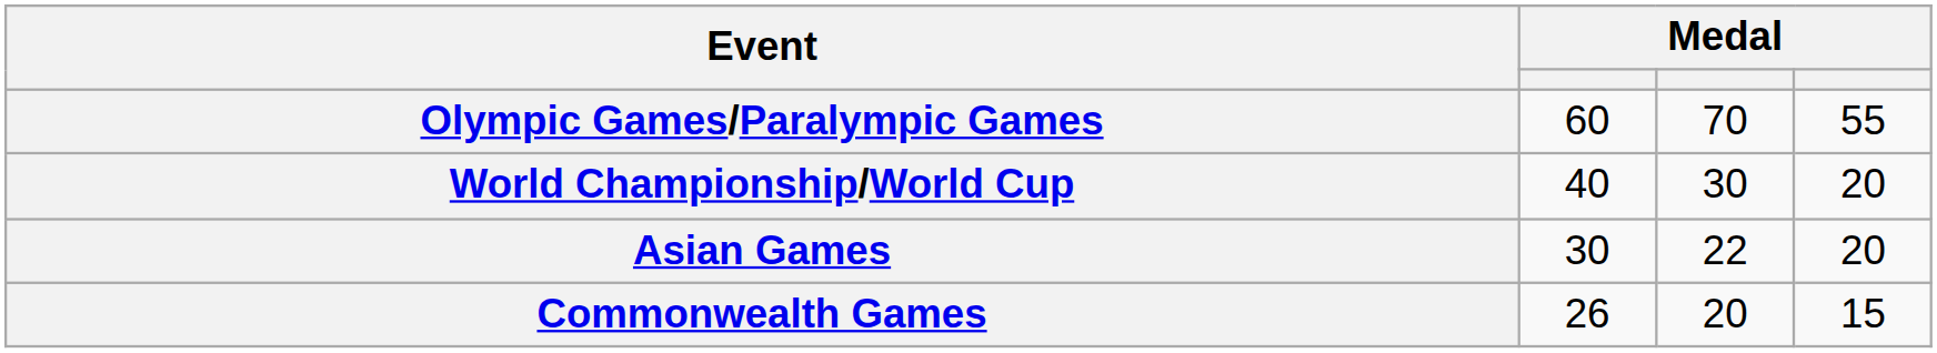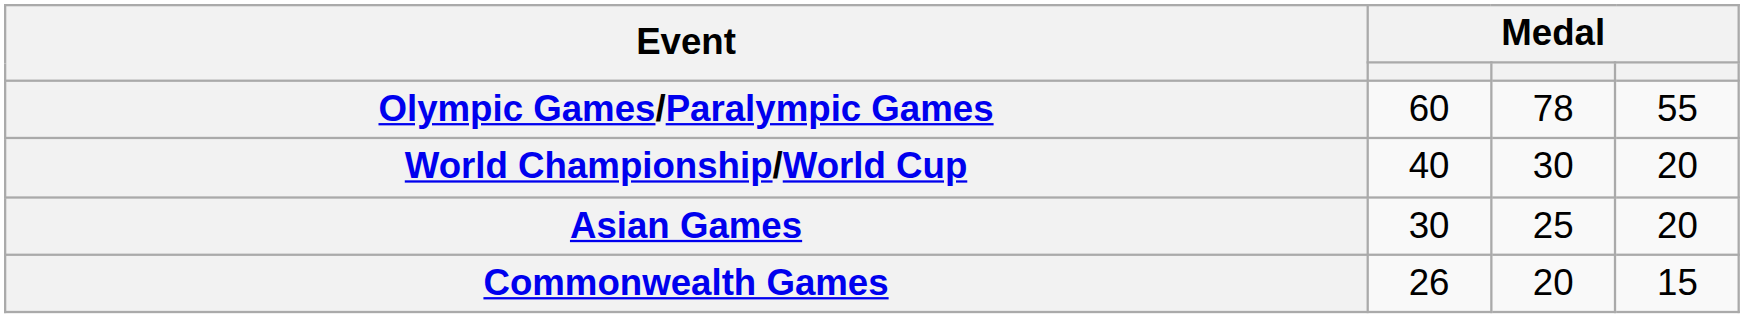Olympic Games/Paralympic Games | column 3: 70 -> 78
Asian Games | column 3: 22 -> 25
